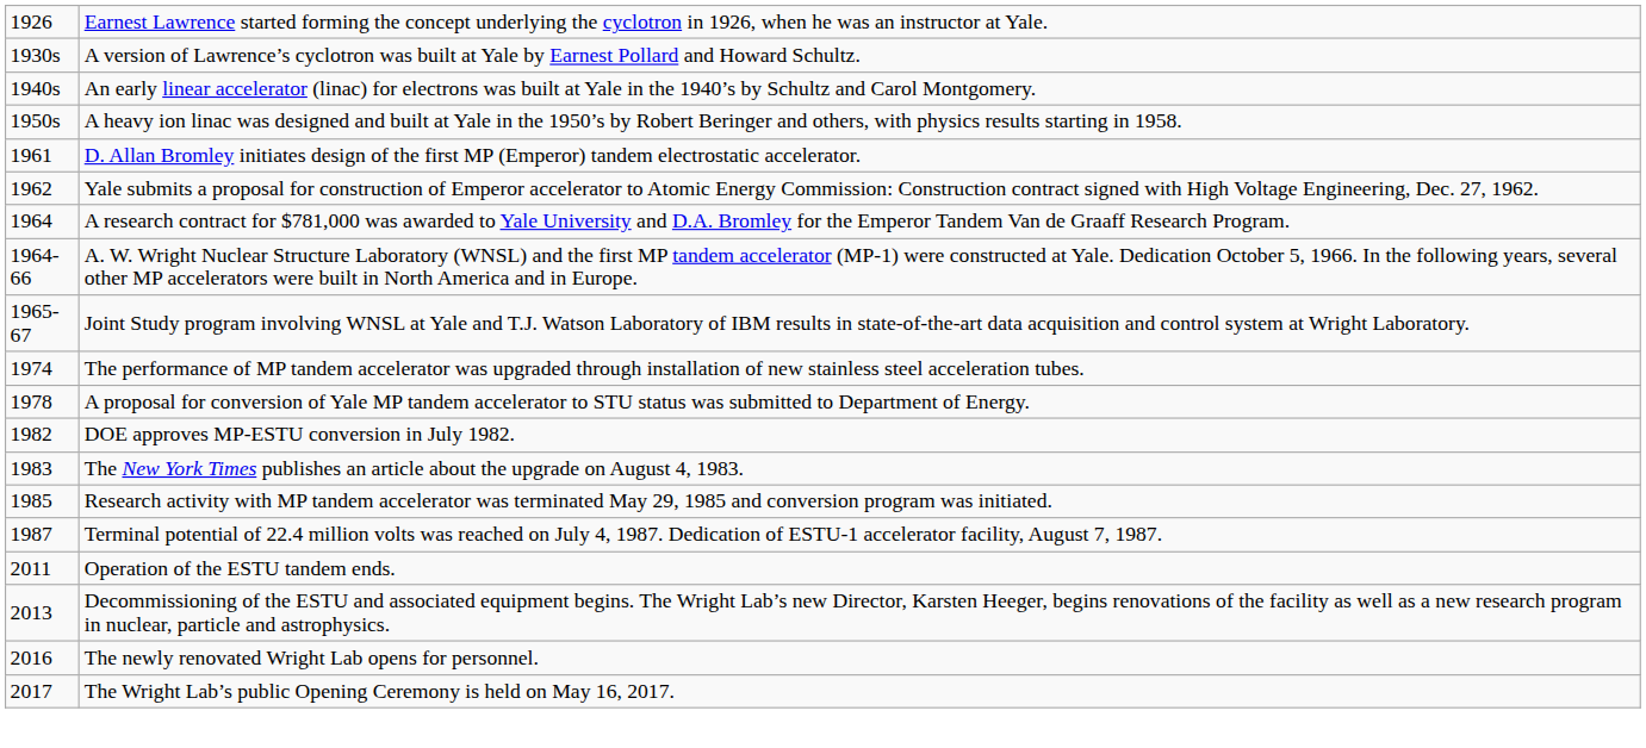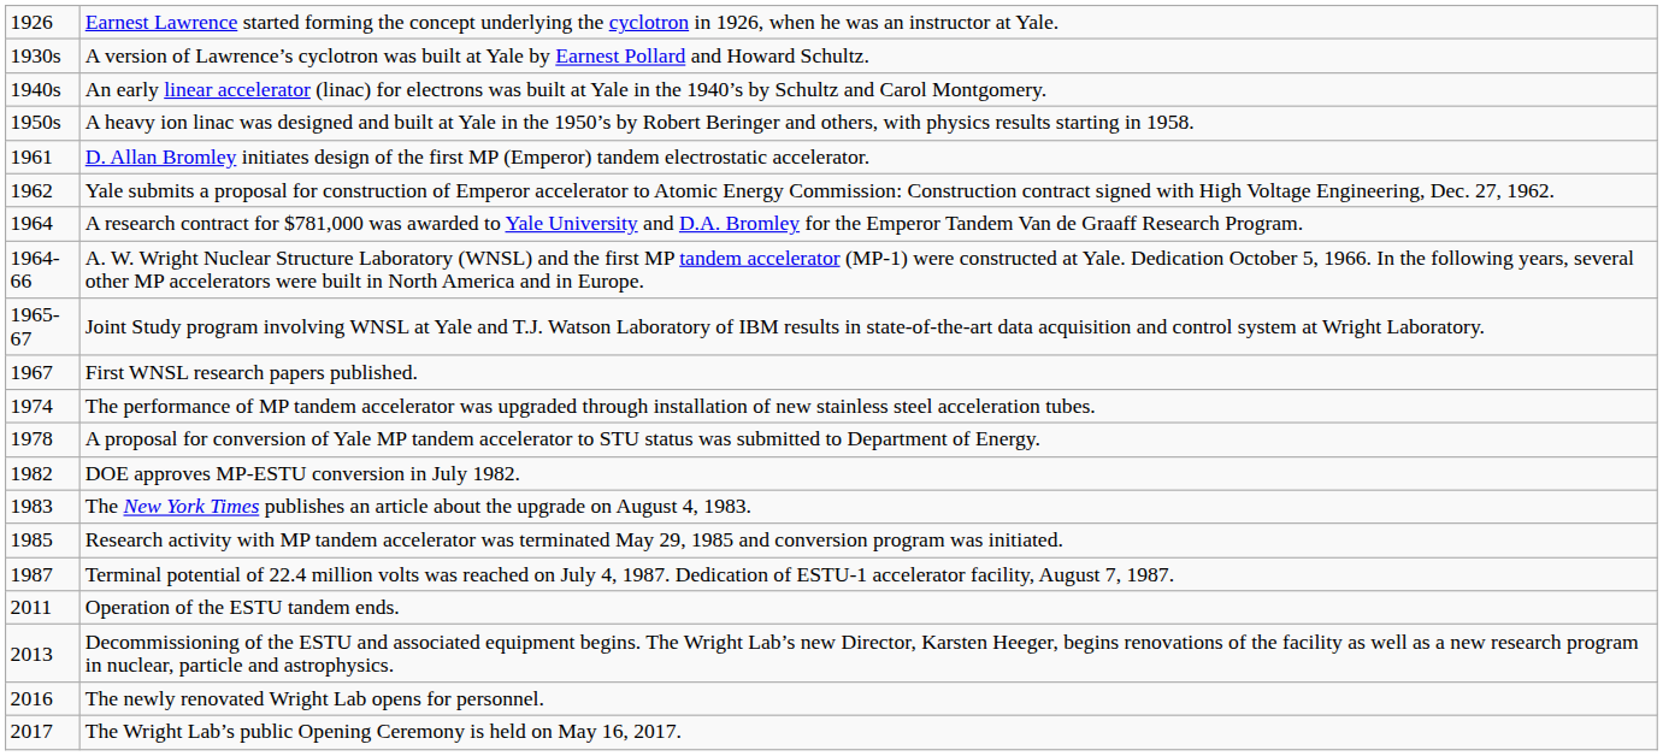+ row: 1967 | First WNSL research papers published.
